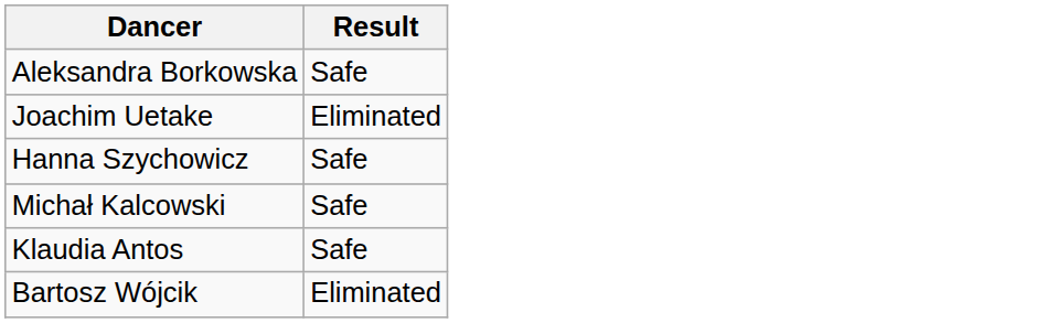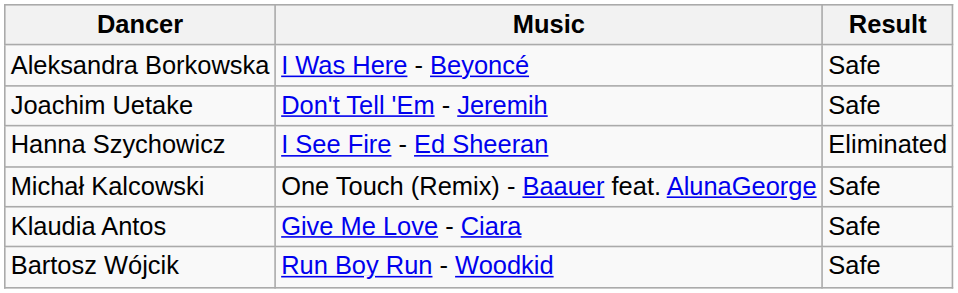+ column: Music | I Was Here - Beyoncé | Don't Tell 'Em - Jeremih | I See Fire - Ed Sheeran | One Touch (Remix) - Baauer feat. AlunaGeorge | Give Me Love - Ciara | Run Boy Run - Woodkid
Joachim Uetake | Result: Eliminated -> Safe
Hanna Szychowicz | Result: Safe -> Eliminated
Bartosz Wójcik | Result: Eliminated -> Safe
